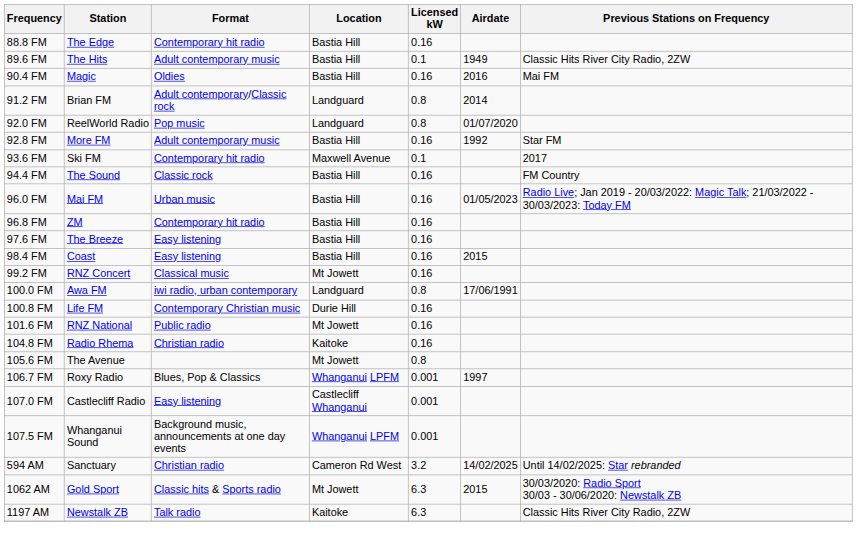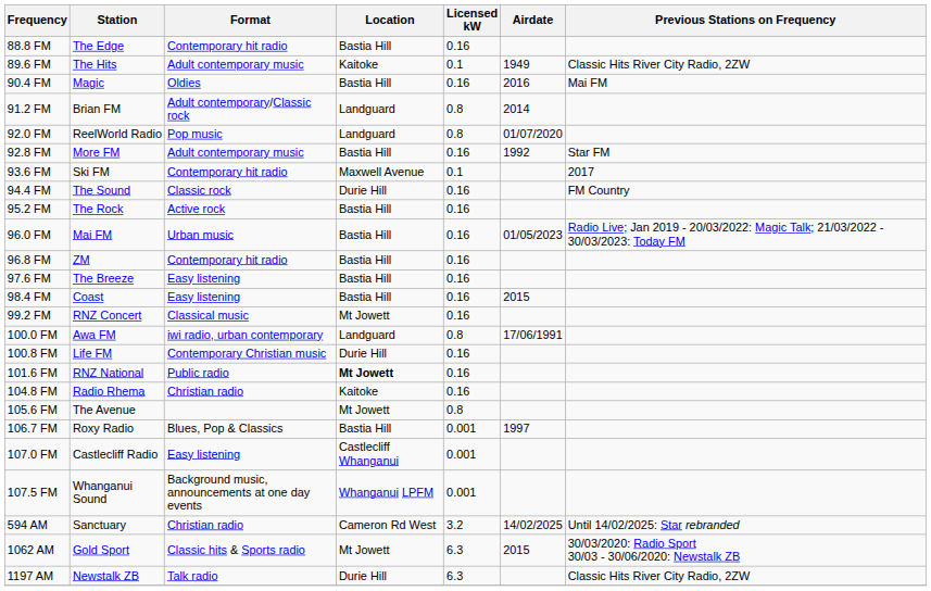89.6 FM | Location: Bastia Hill -> Kaitoke
94.4 FM | Location: Bastia Hill -> Durie Hill
+ row: 95.2 FM | The Rock | Active rock | Bastia Hill | 0.16
101.6 FM | Location: normal -> bold
106.7 FM | Location: Whanganui LPFM -> Bastia Hill
1197 AM | Location: Kaitoke -> Durie Hill
